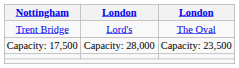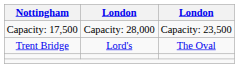rows swapped: Trent Bridge <-> Capacity: 17,500
